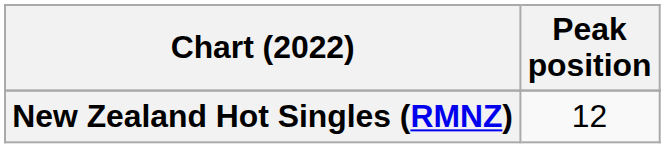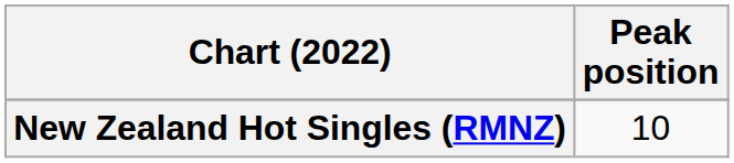New Zealand Hot Singles (RMNZ) | Peak position: 12 -> 10
